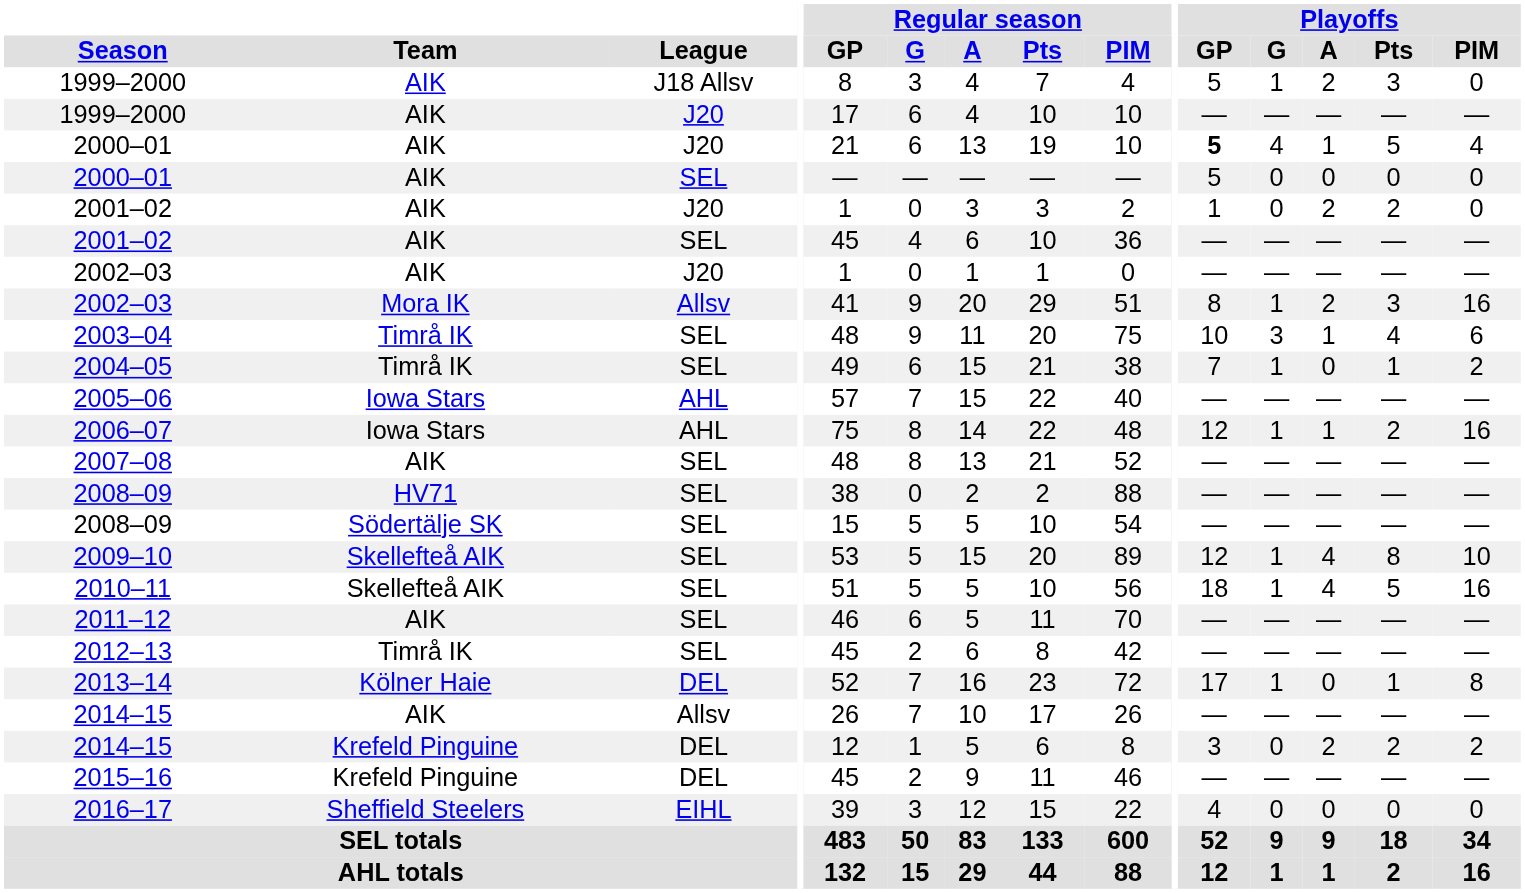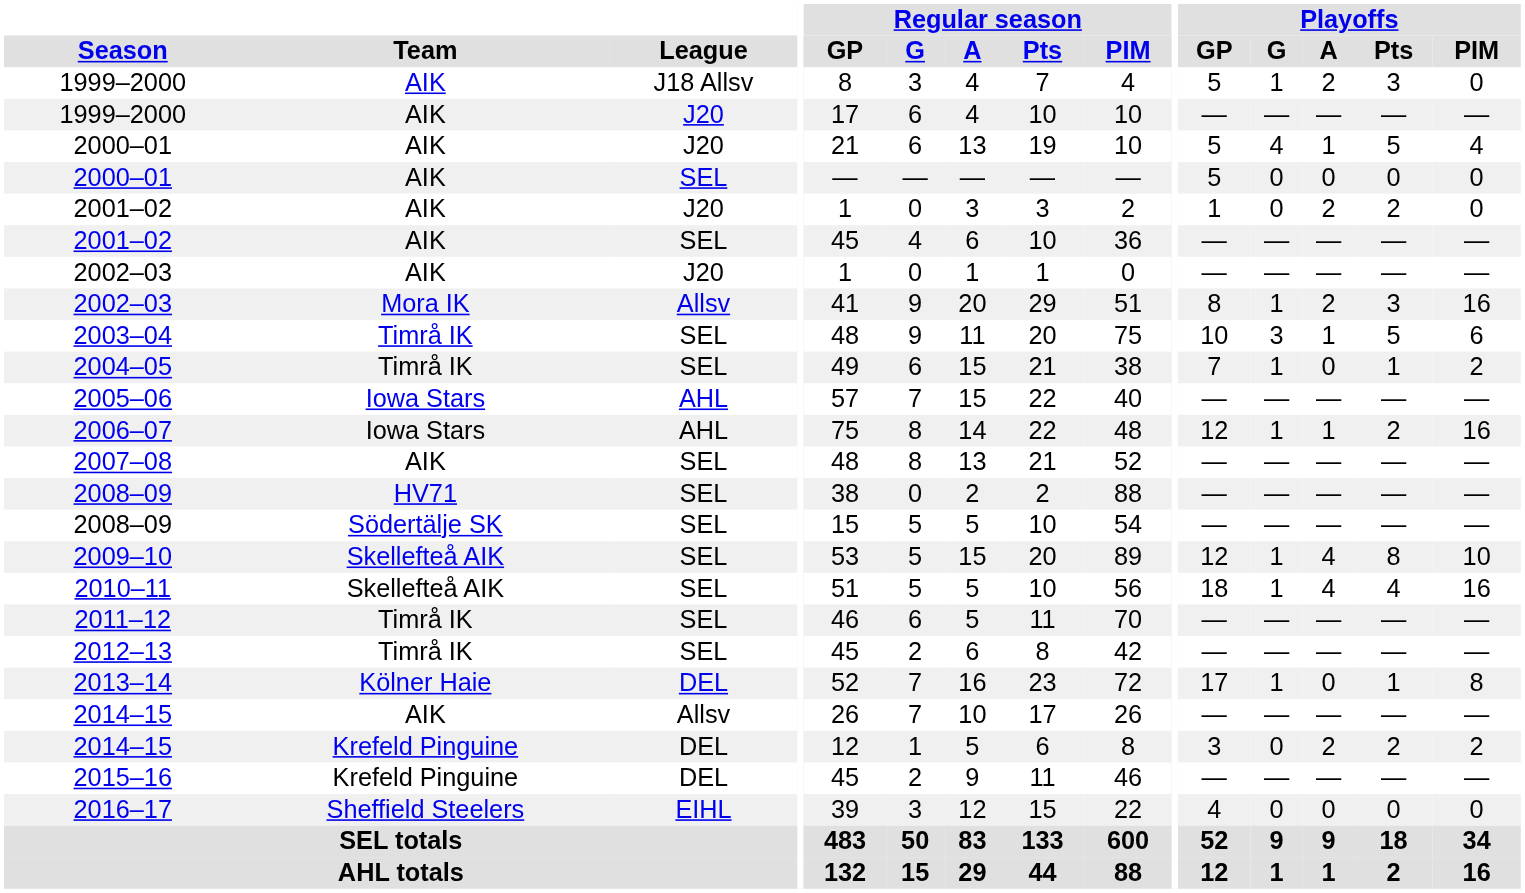2000–01 / J20 | Playoffs / GP: bold -> normal
2003–04 | Playoffs / Pts: 4 -> 5
2010–11 | Playoffs / Pts: 5 -> 4
2011–12 | Team: AIK -> Timrå IK
